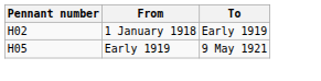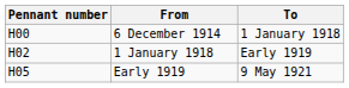+ row: H00 | 6 December 1914 | 1 January 1918
